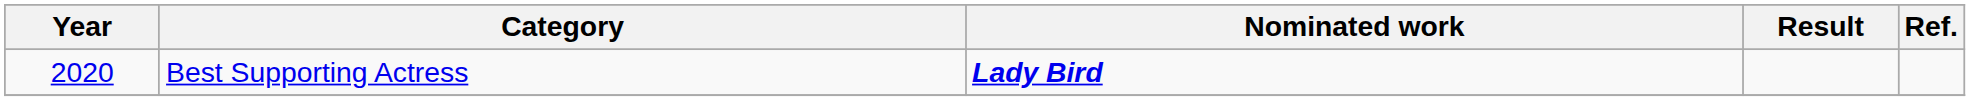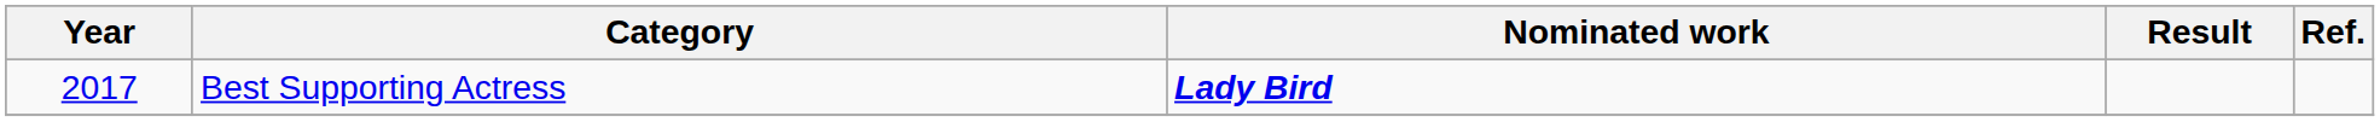Best Supporting Actress | Year: 2020 -> 2017
